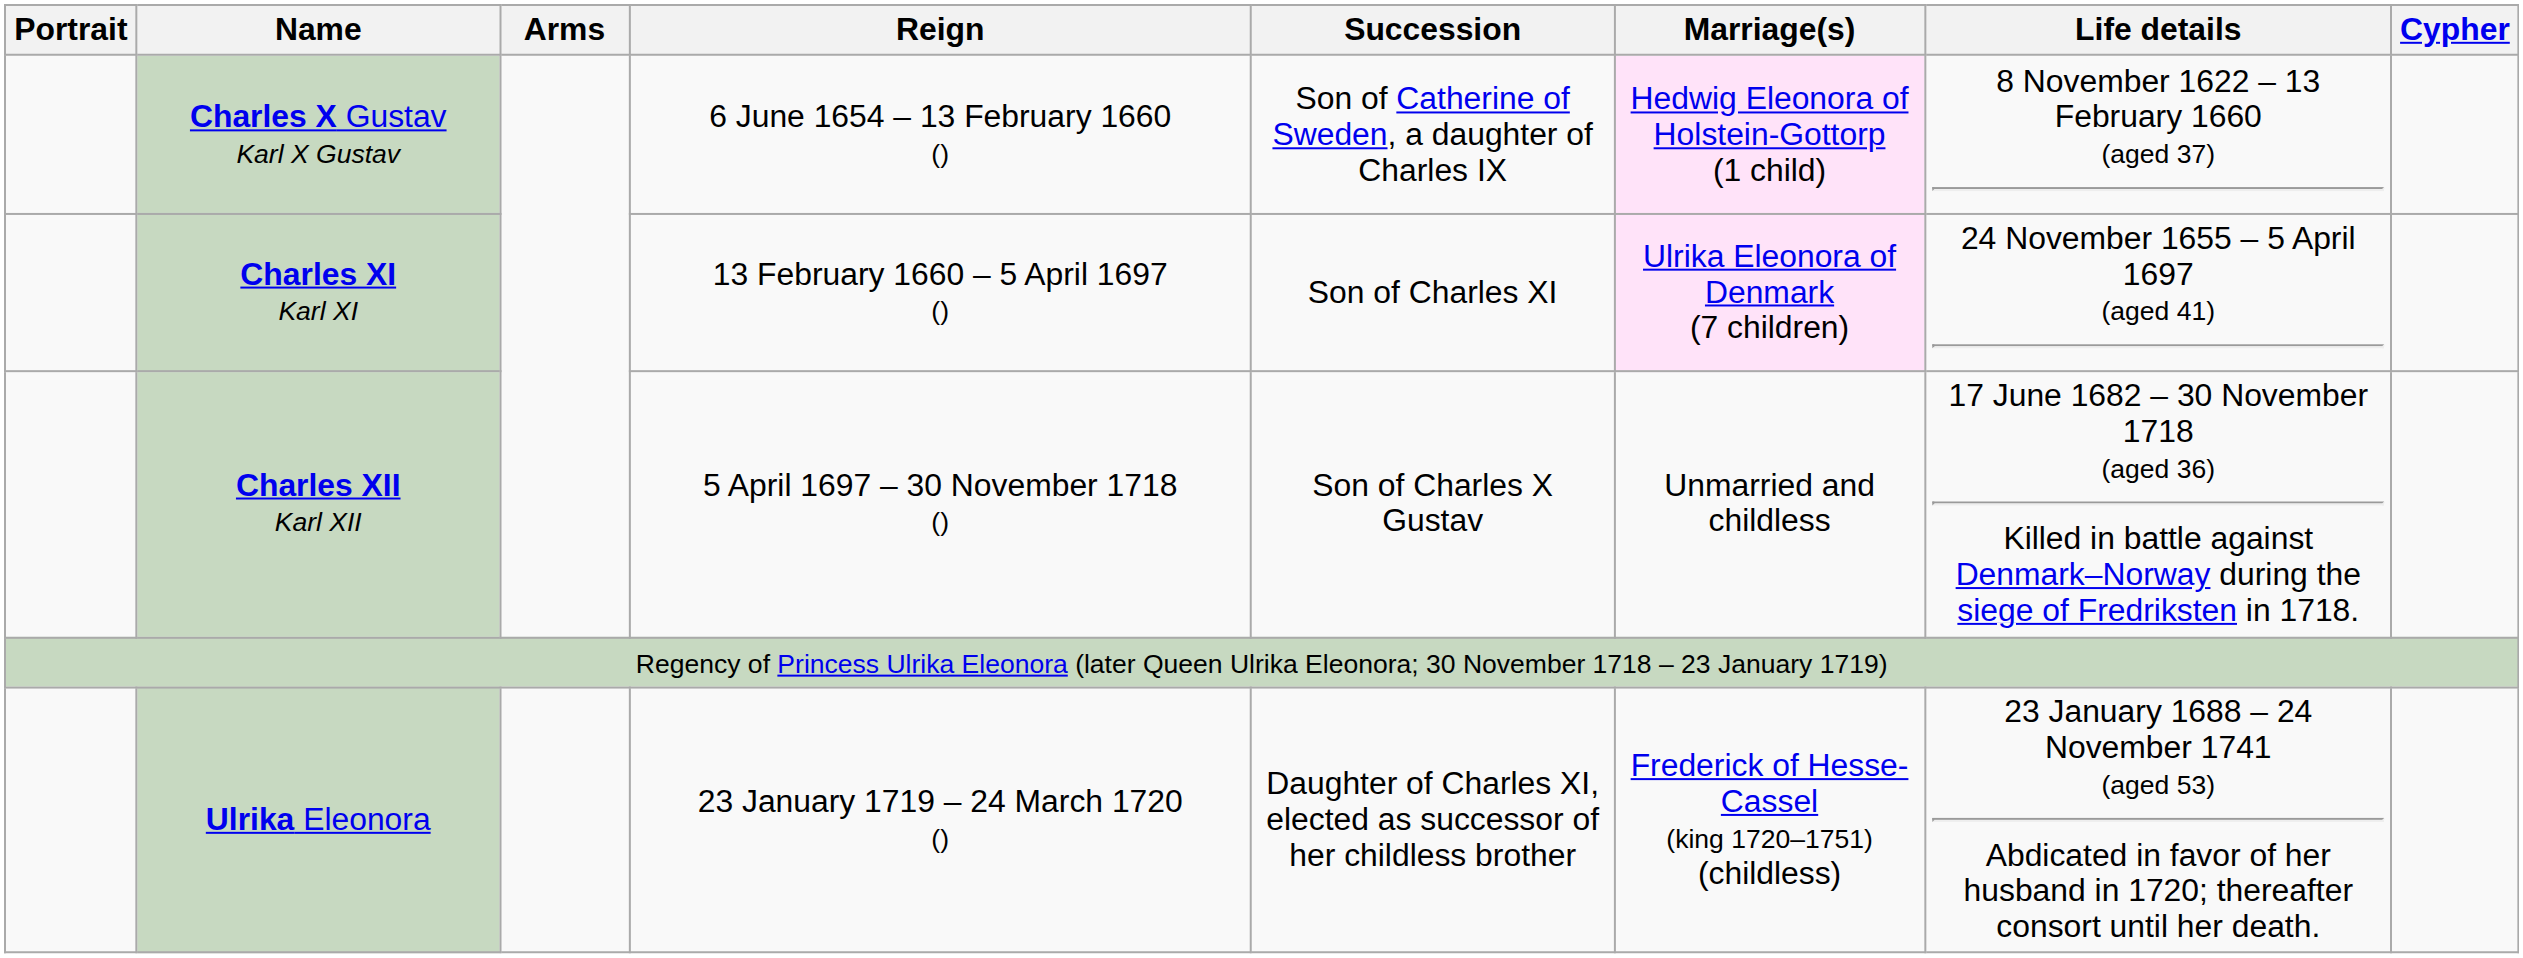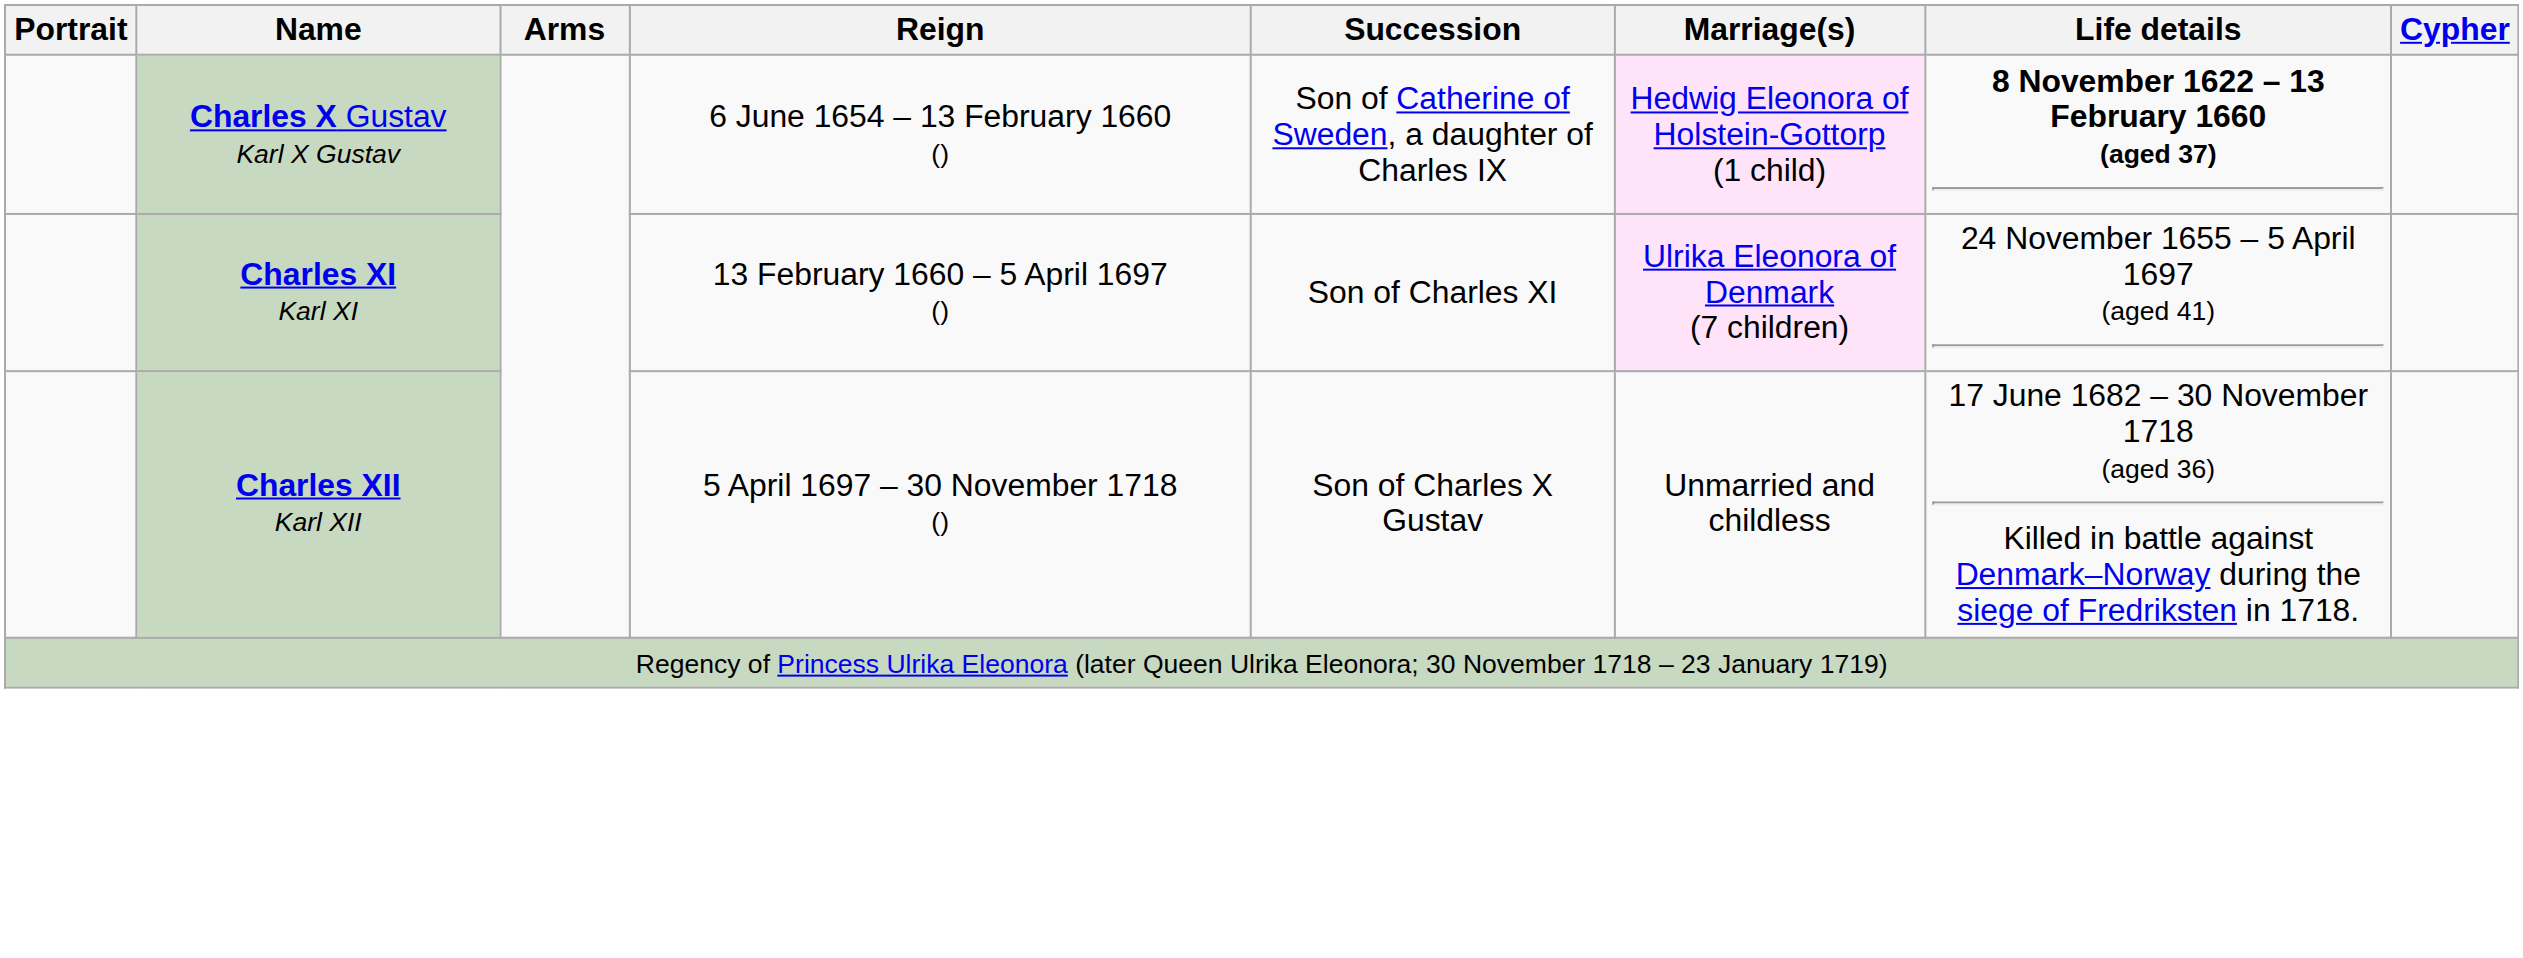Charles X Gustav Karl X Gustav | Life details: normal -> bold
- row: Ulrika Eleonora | 23 January 1719 – 24 March 1720 () | Daughter of Charles XI, elected as successor of her childless brother | Frederick of Hesse-Cassel (king 1720–1751) (childless) | 23 January 1688 – 24 November 1741 (aged 53) Abdicated in favor of her husband in 1720; thereafter consort until her death.
